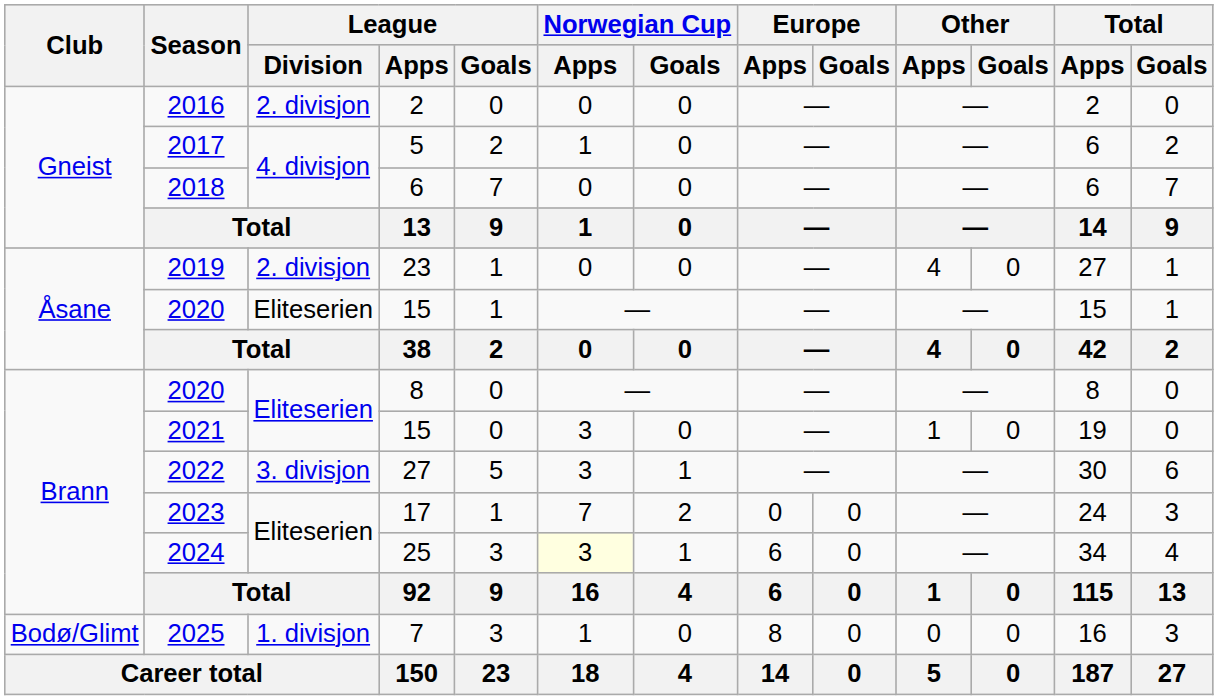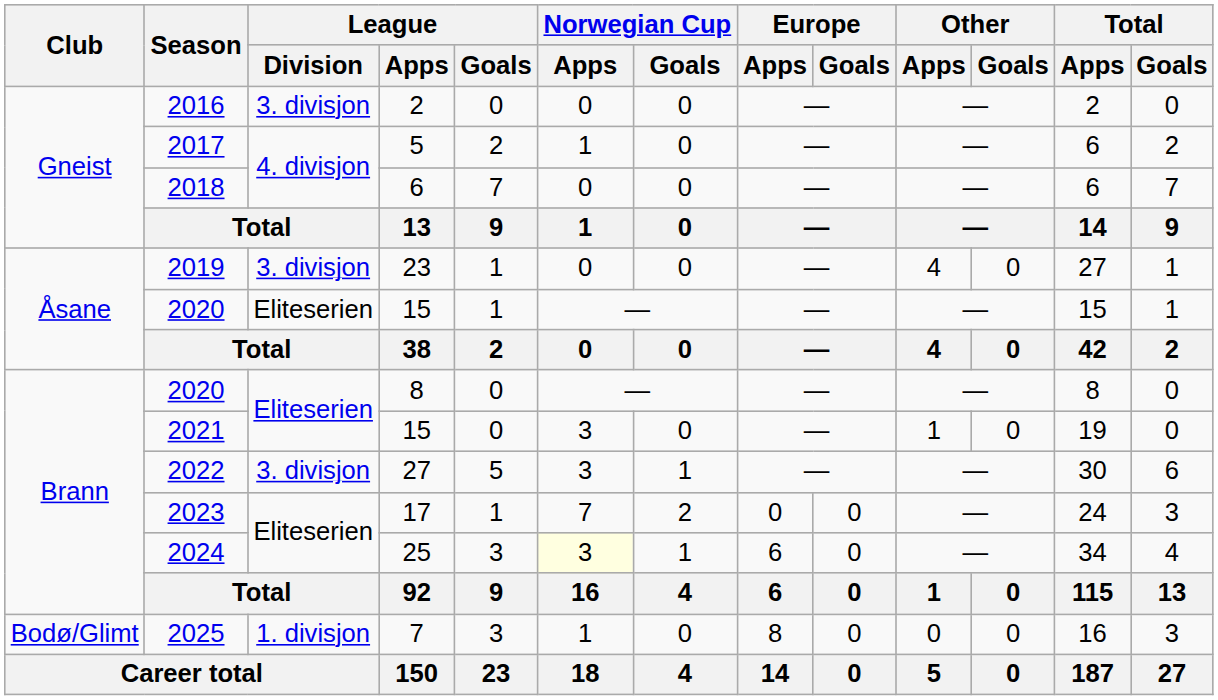2016 | League / Division: 2. divisjon -> 3. divisjon
2019 | League / Division: 2. divisjon -> 3. divisjon
